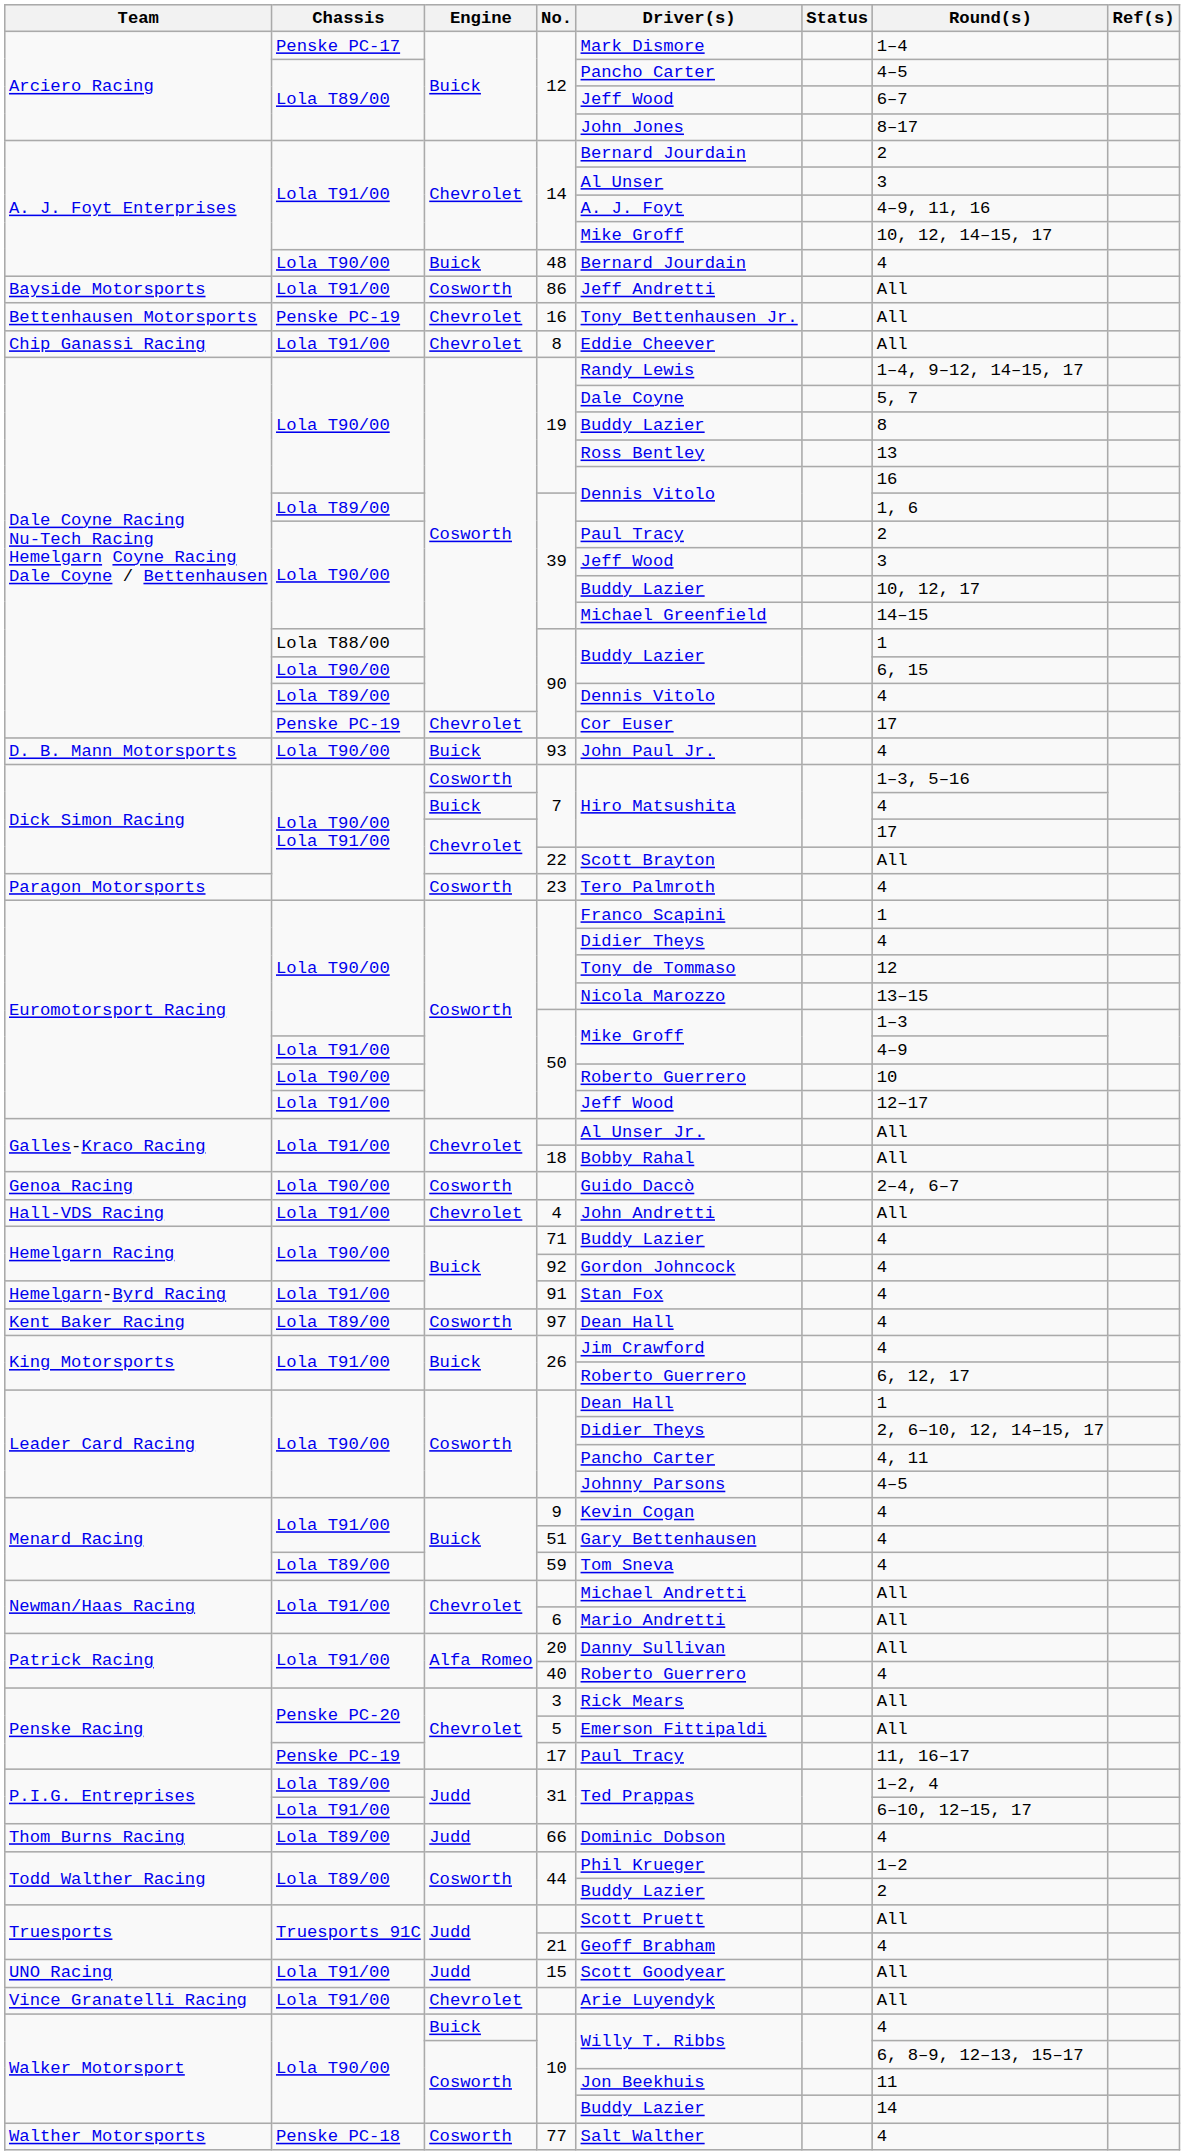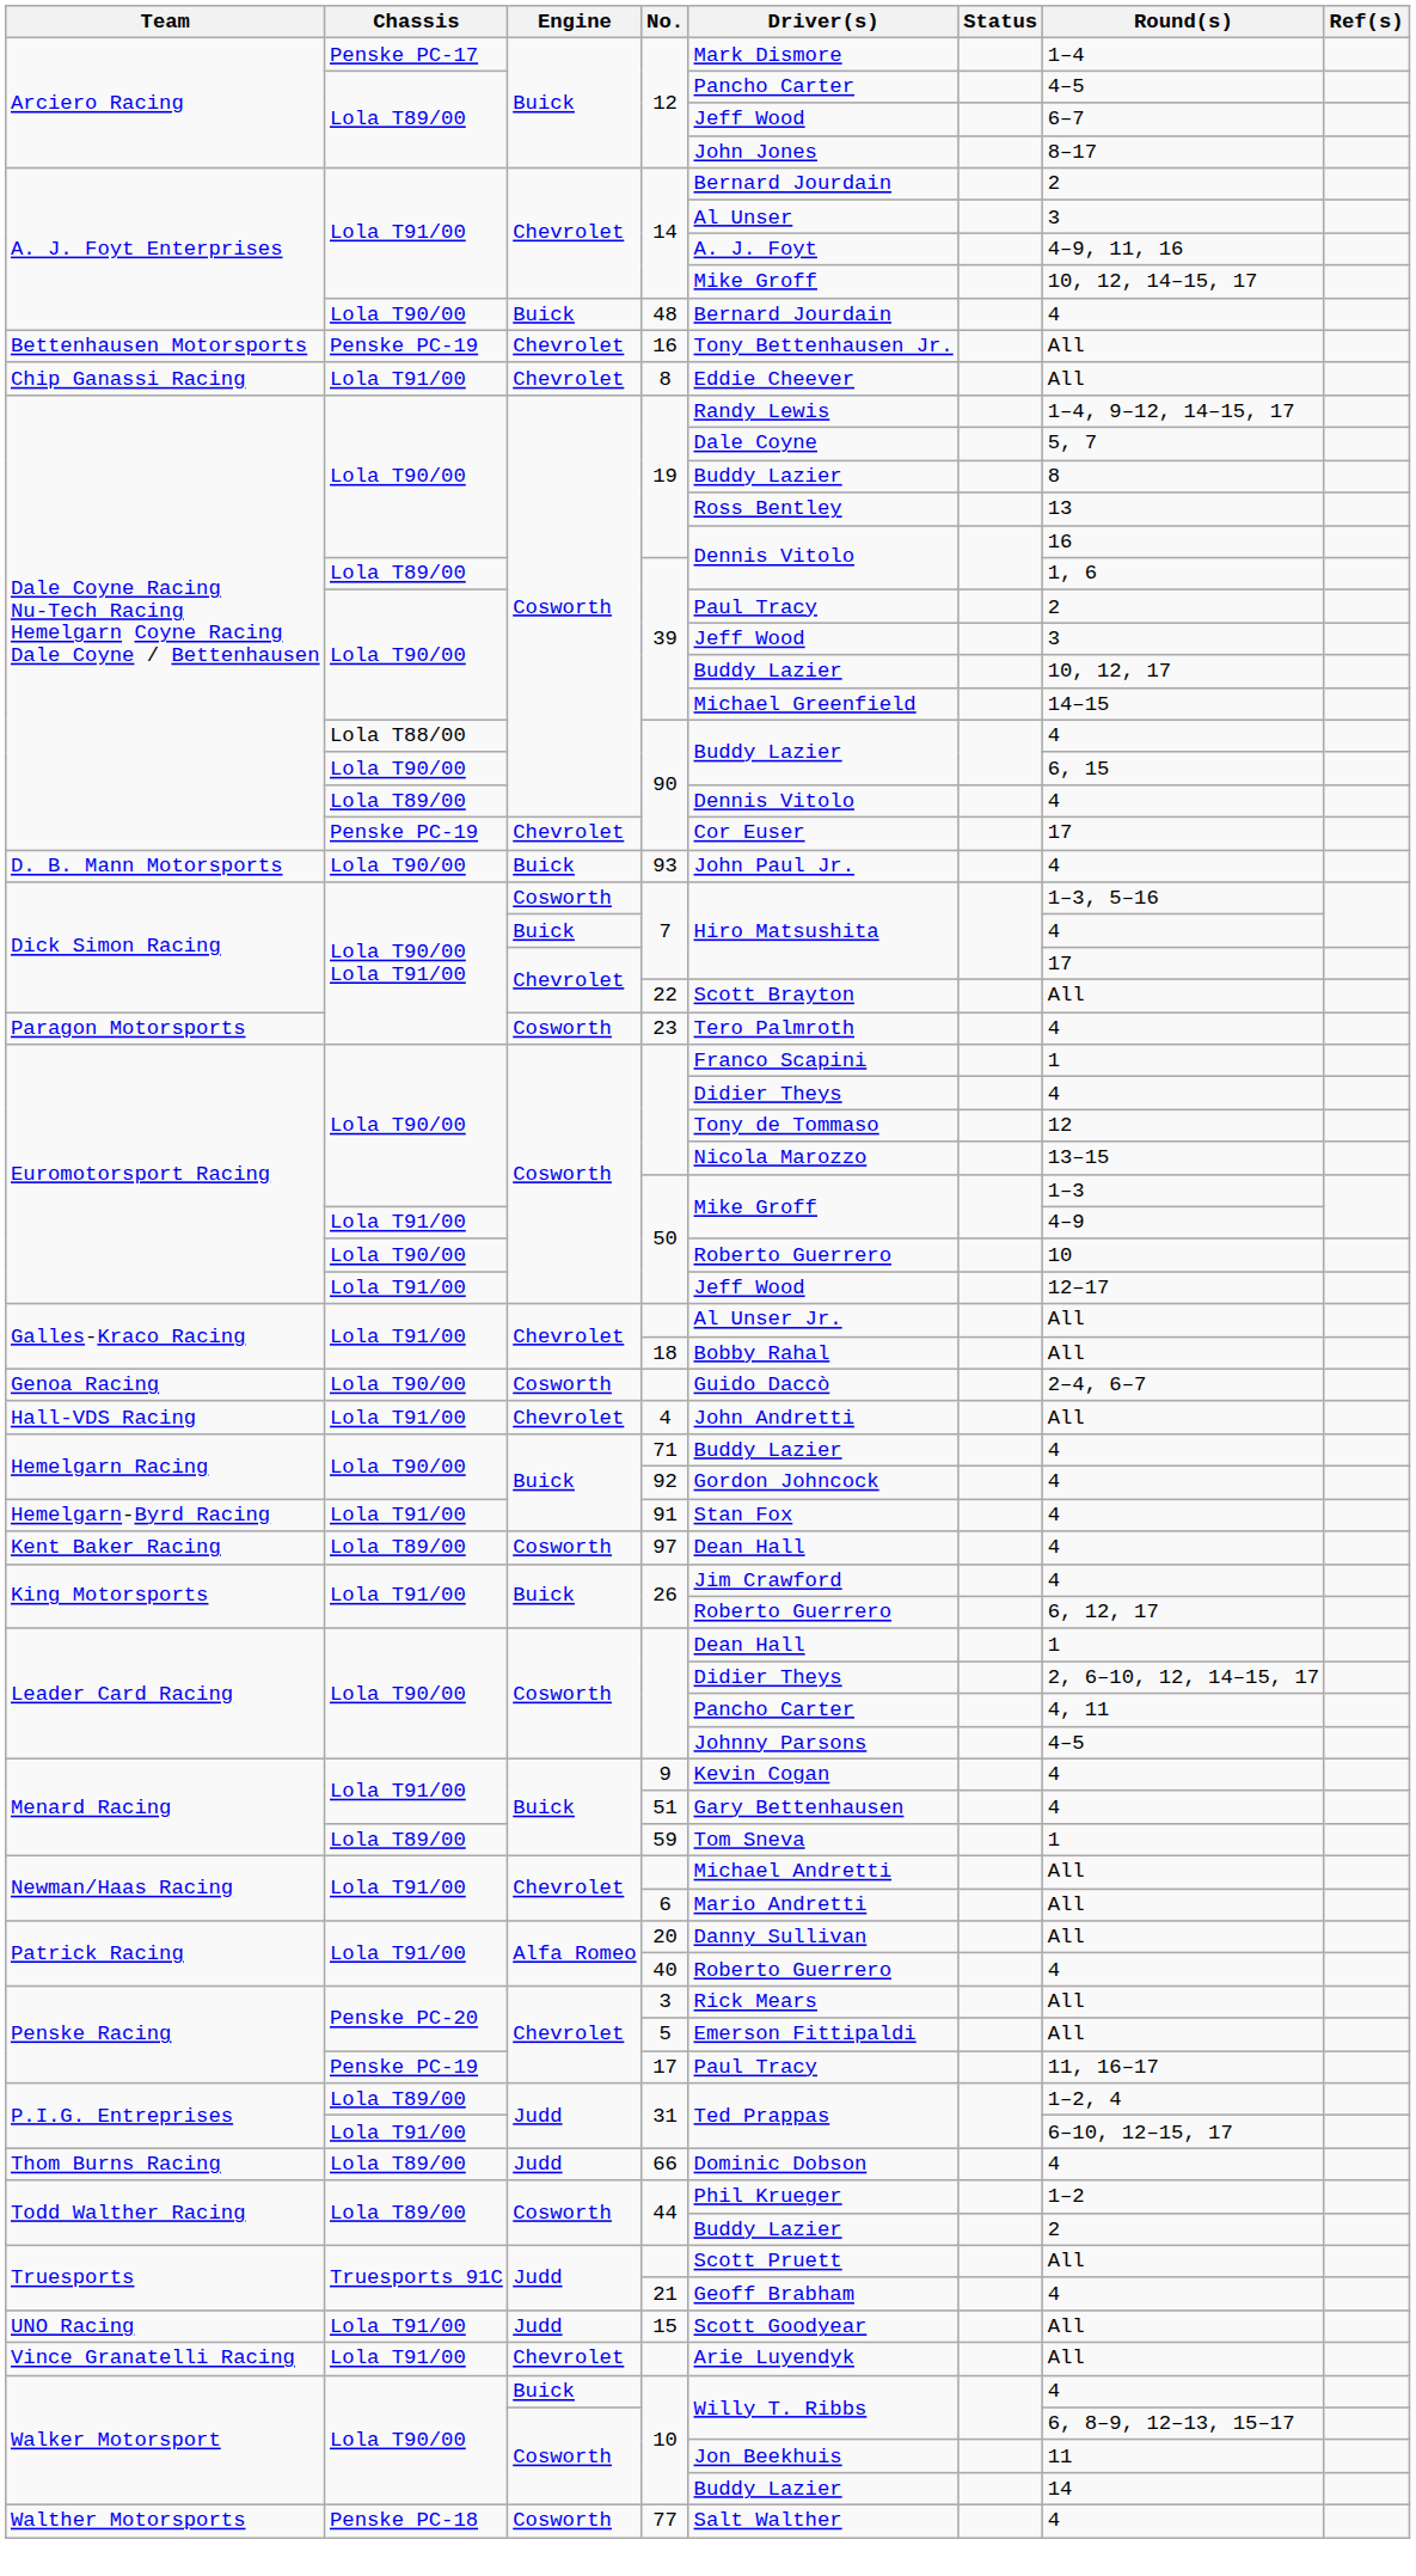- row: Bayside Motorsports | Lola T91/00 | Cosworth | 86 | Jeff Andretti | All
Lola T88/00 / 90 | Round(s): 1 -> 4
59 | Round(s): 4 -> 1
